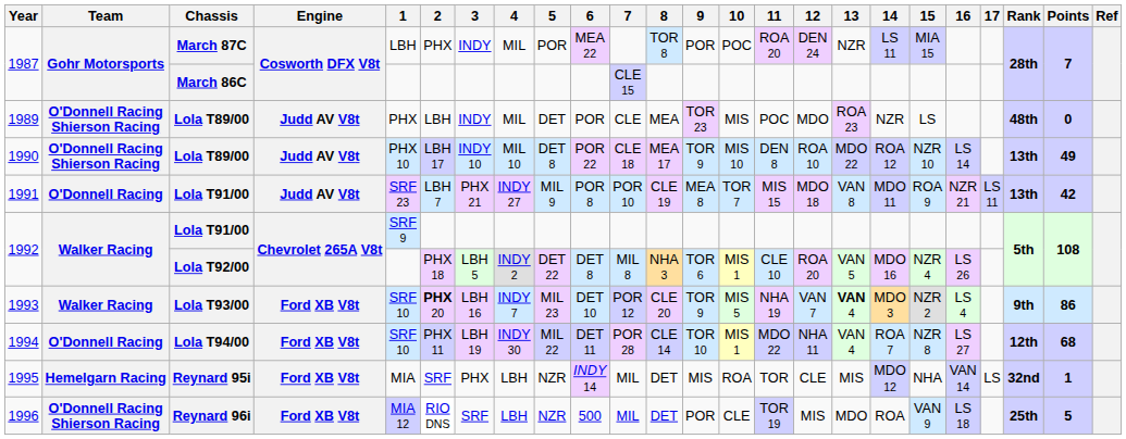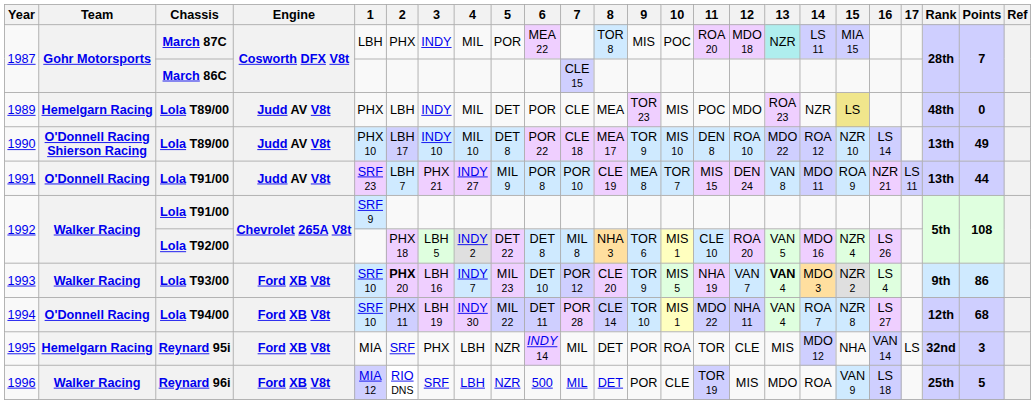1987 / March 87C | 9: POR -> MIS
1987 / March 87C | 12: DEN 24 -> MDO 18
1987 / March 87C | 13: no background -> paleturquoise background
1989 | Team: O'Donnell Racing Shierson Racing -> Hemelgarn Racing
1989 | 15: no background -> khaki background
1991 | 12: MDO 18 -> DEN 24
1991 | Points: 42 -> 44
1995 | 9: MIS -> POR
1995 | Points: 1 -> 3
1996 | Team: O'Donnell Racing Shierson Racing -> Walker Racing
